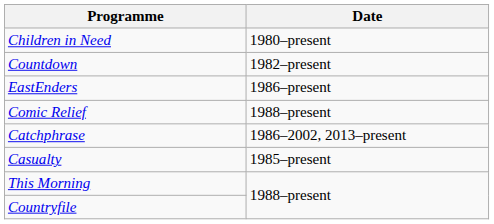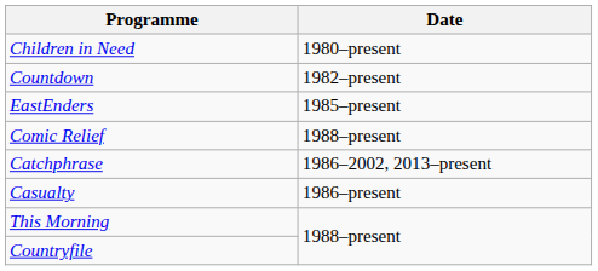EastEnders | Date: 1986–present -> 1985–present
Casualty | Date: 1985–present -> 1986–present
